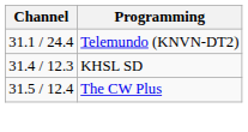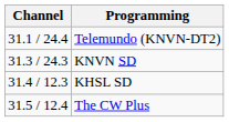+ row: 31.3 / 24.3 | KNVN SD
